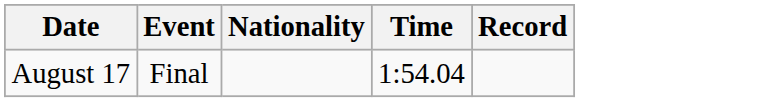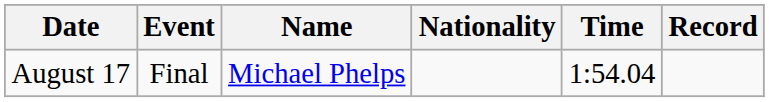+ column: Name | Michael Phelps
